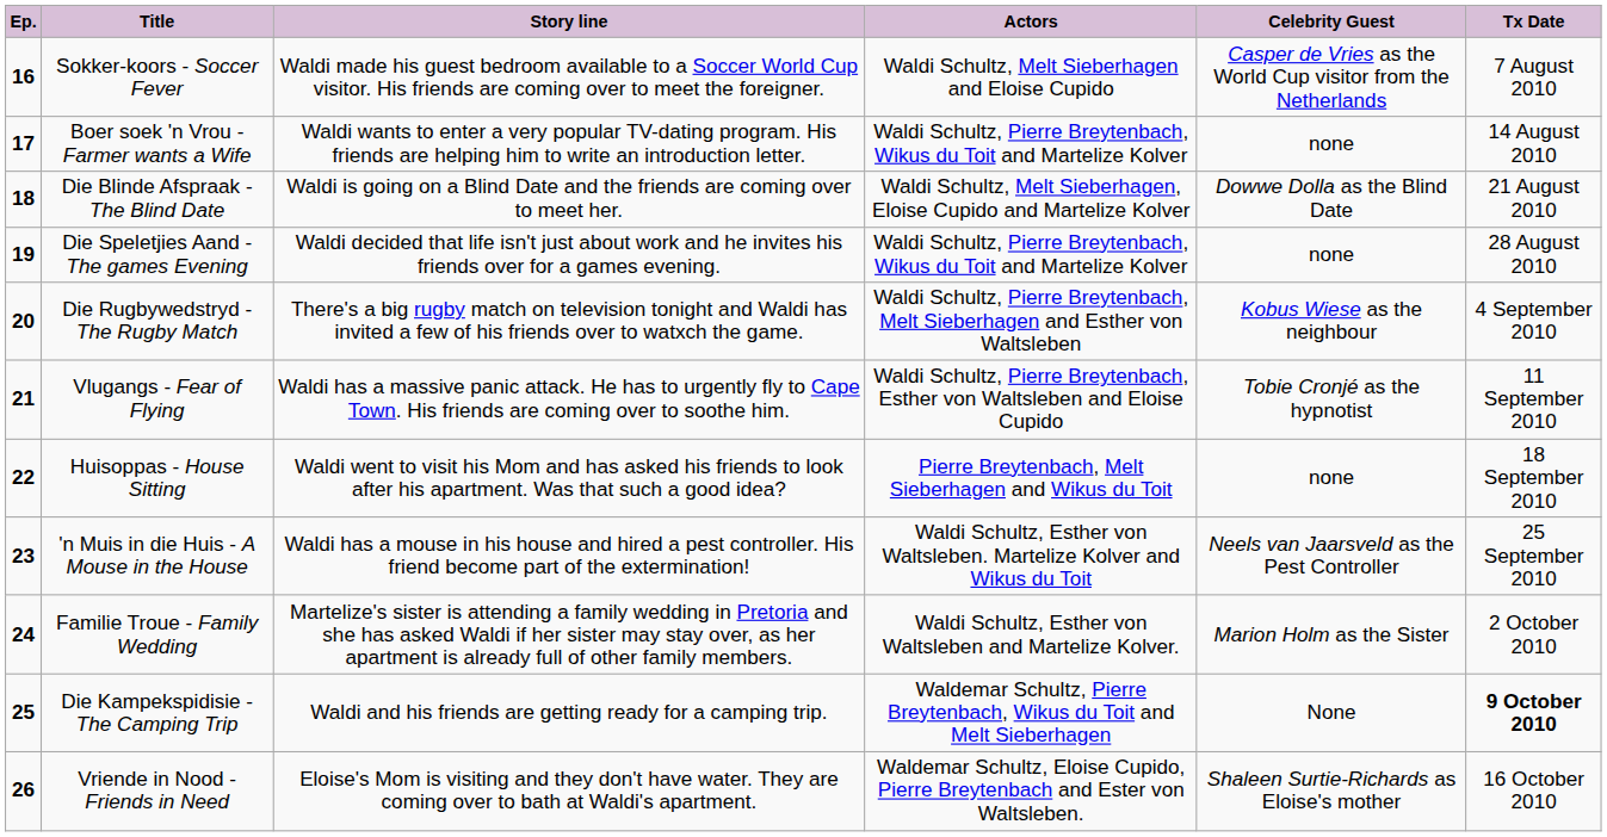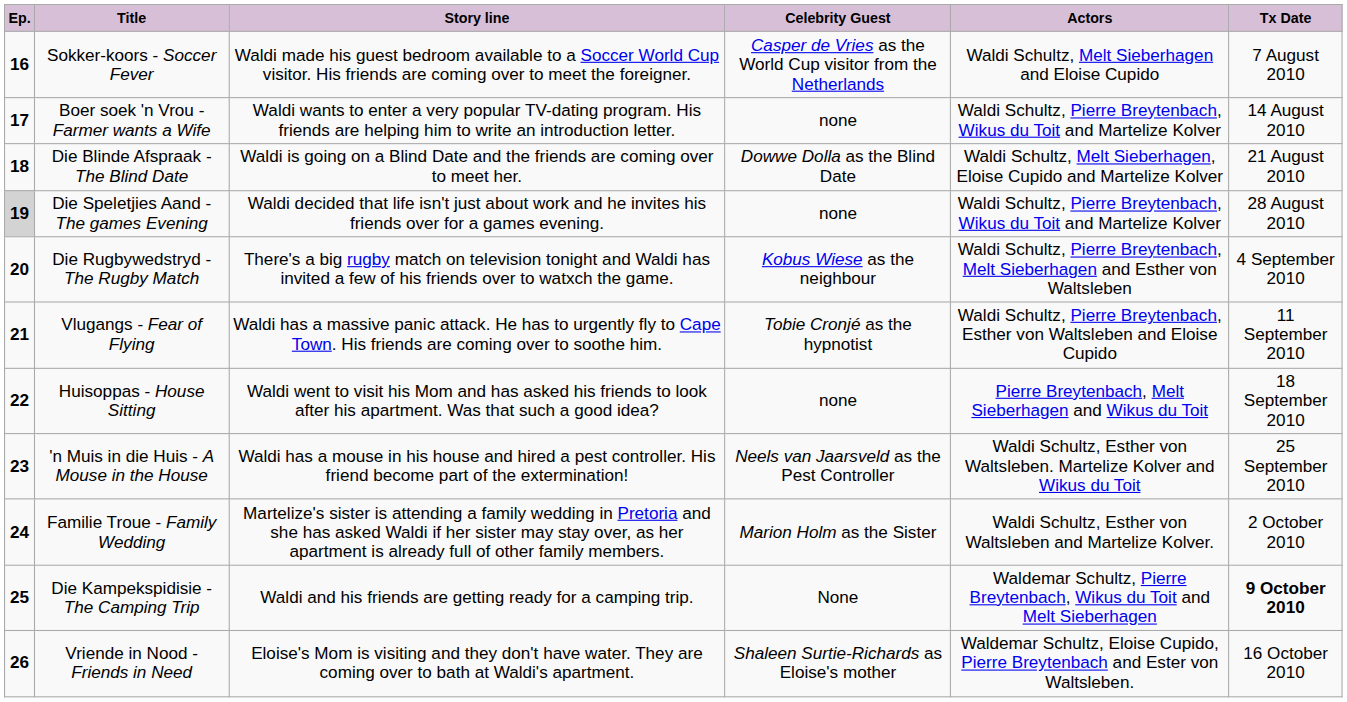columns swapped: Actors <-> Celebrity Guest
Die Speletjies Aand - The games Evening | Ep.: no background -> lightgrey background
